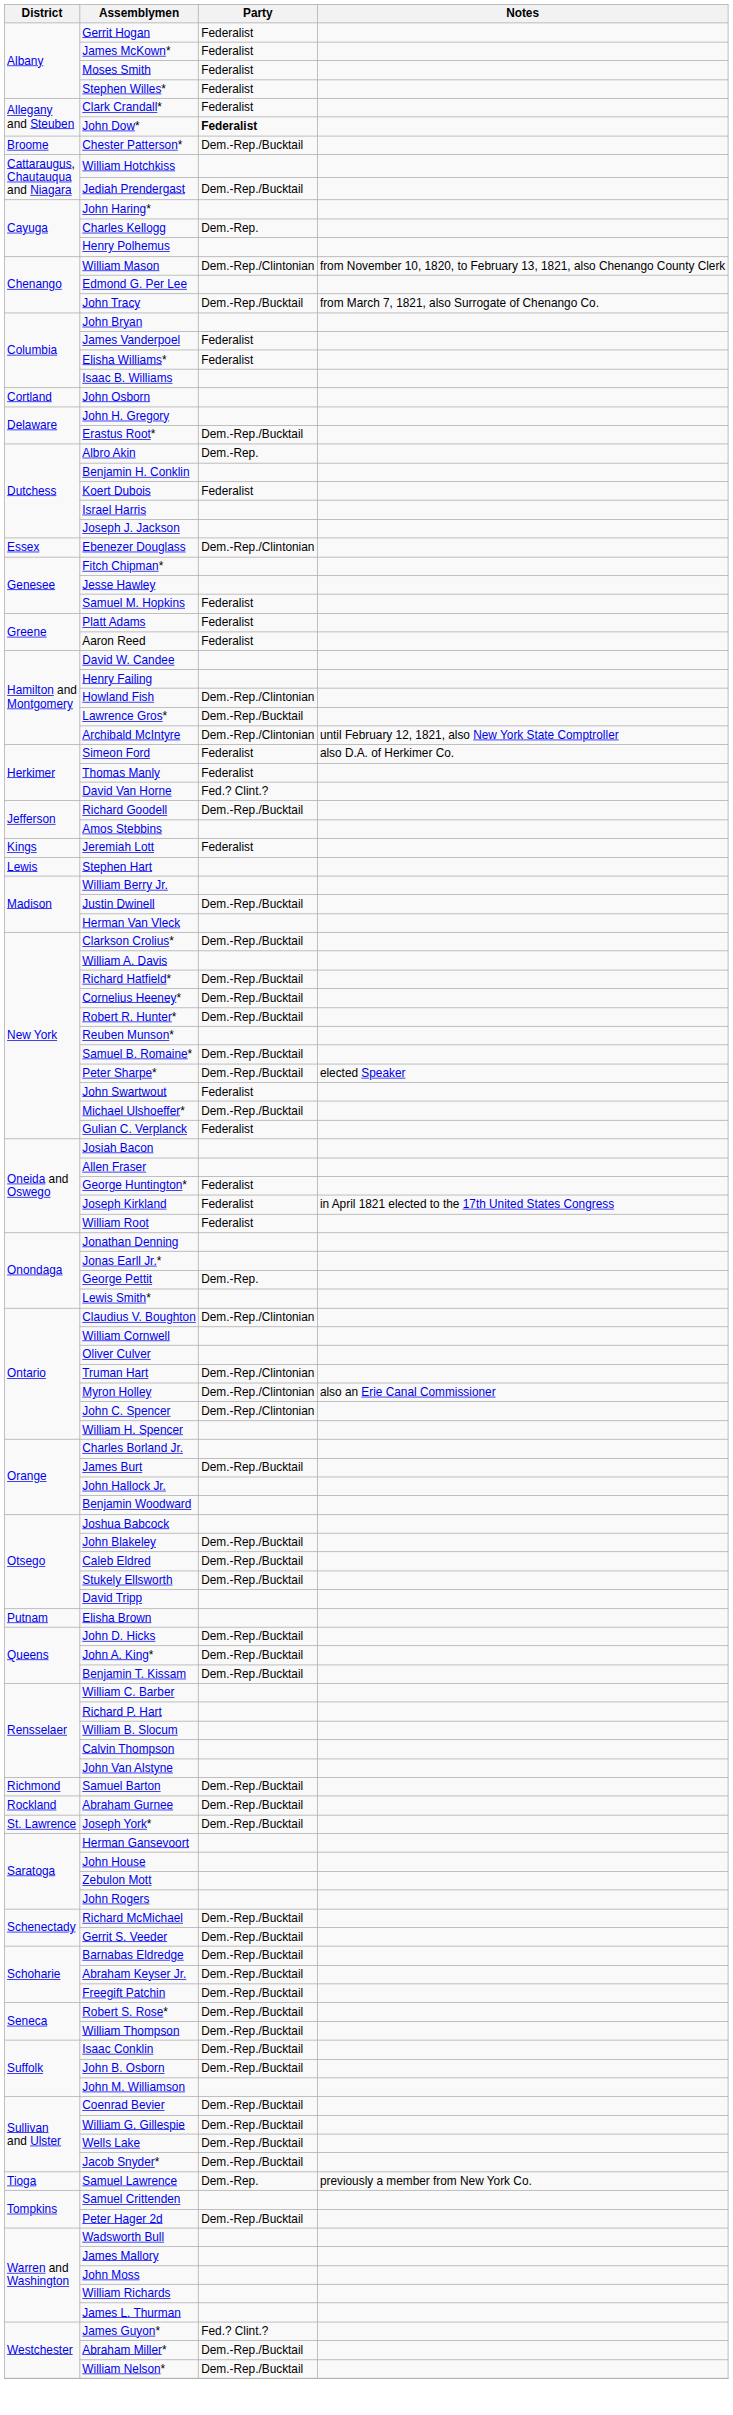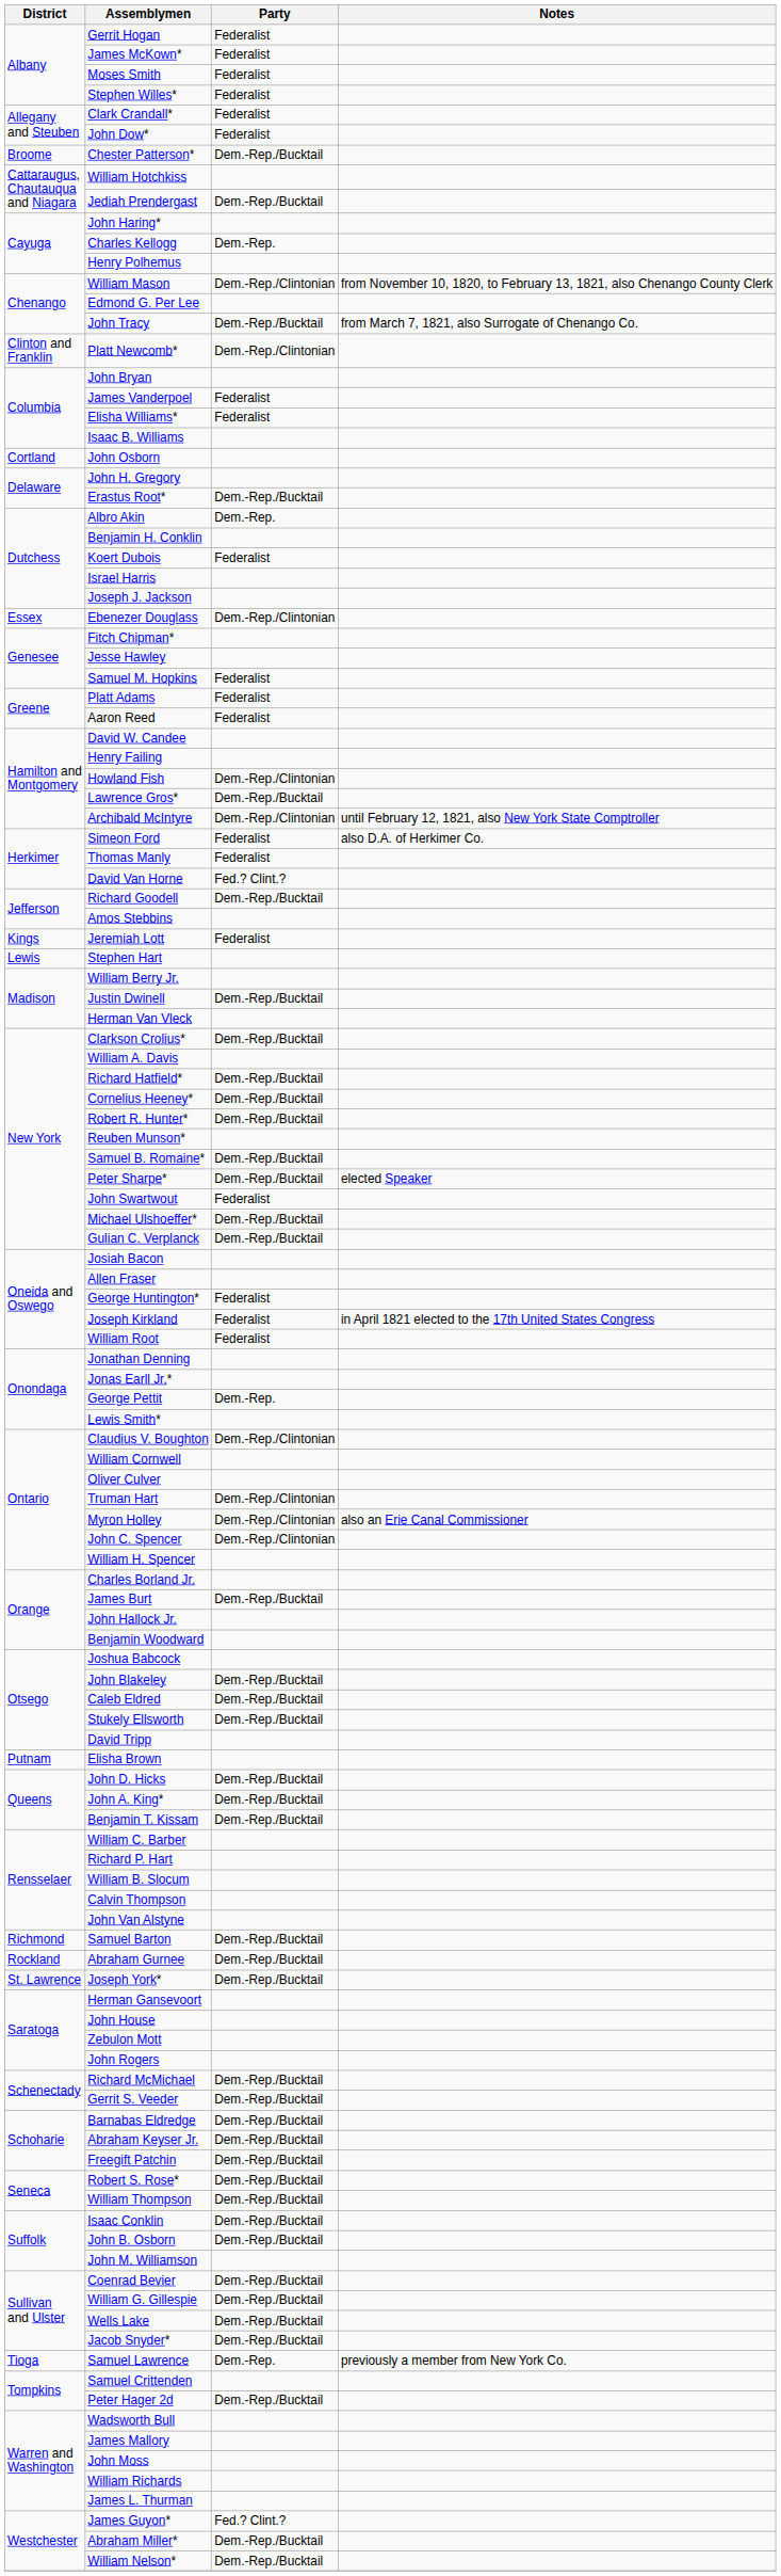John Dow* | Party: bold -> normal
+ row: Clinton and Franklin | Platt Newcomb* | Dem.-Rep./Clintonian
Gulian C. Verplanck | Party: Federalist -> Dem.-Rep./Bucktail
